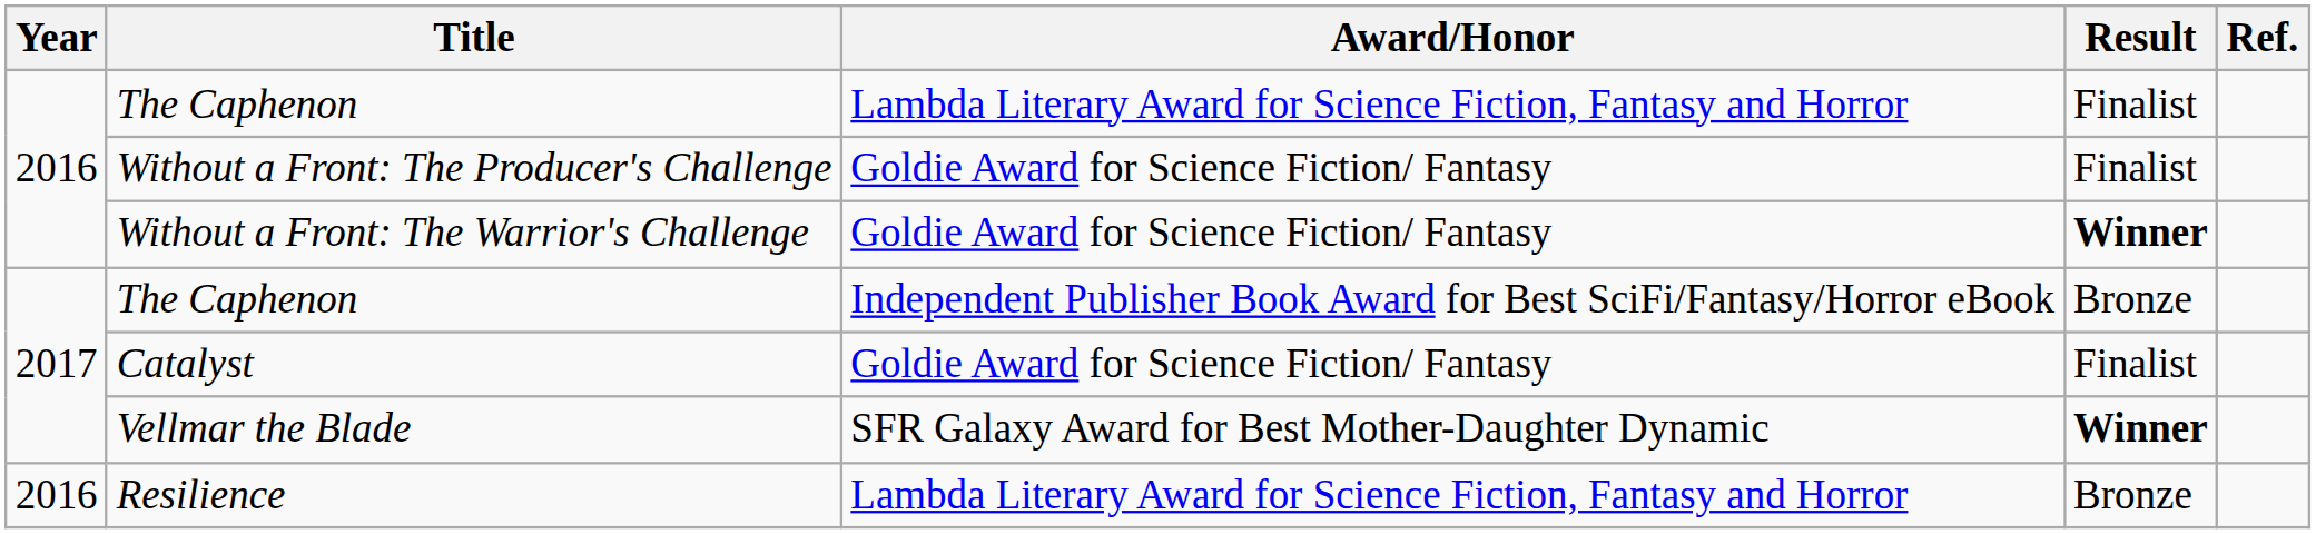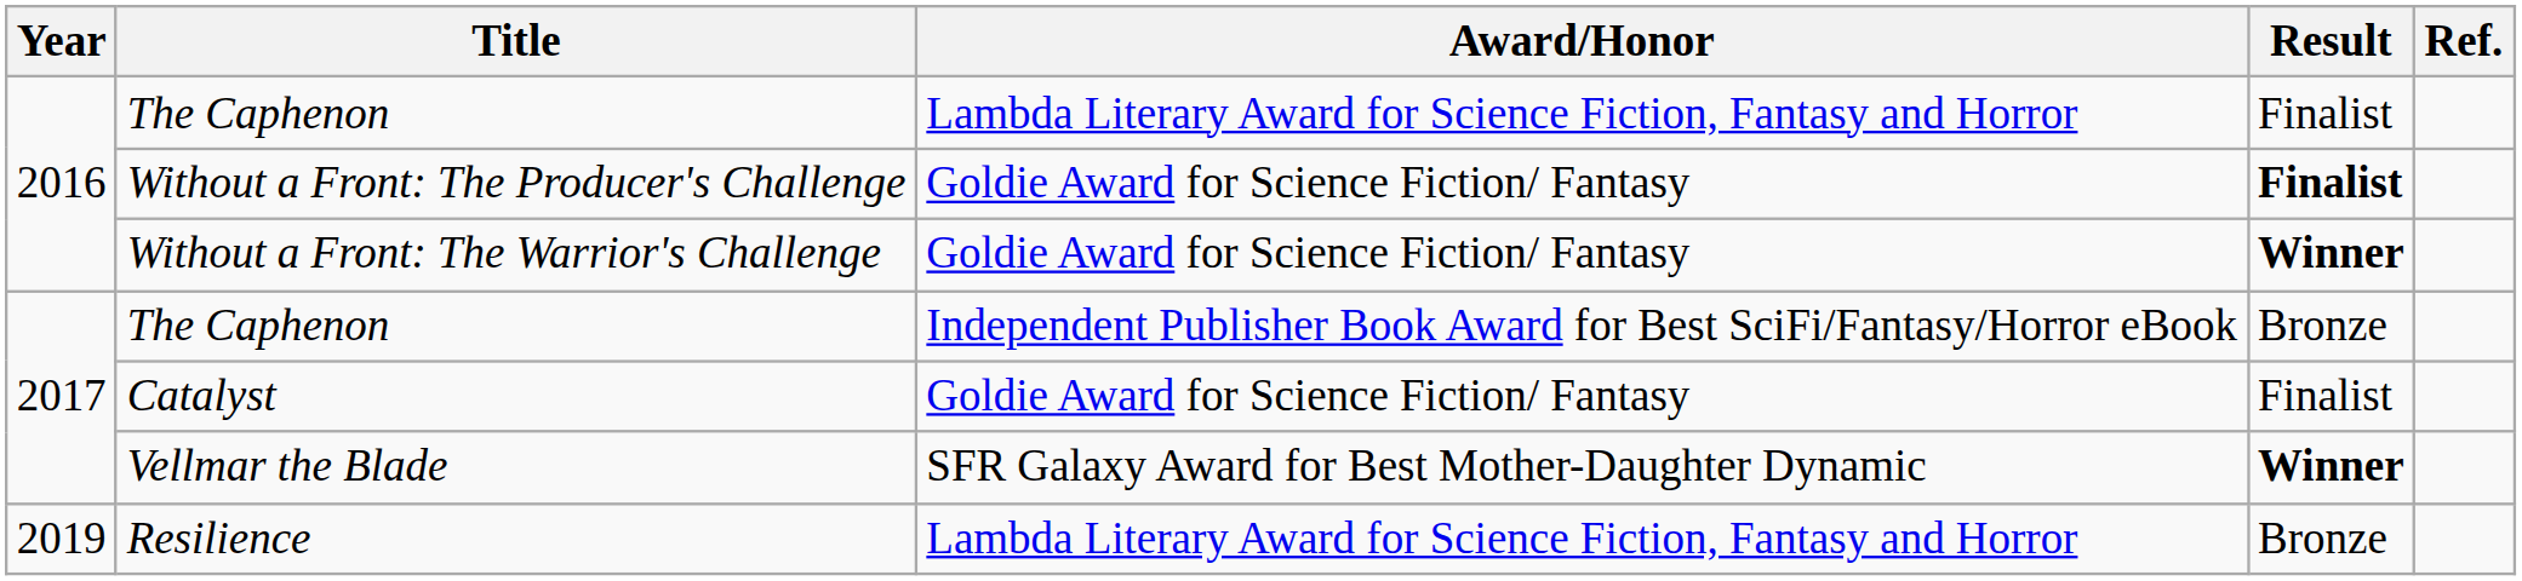Without a Front: The Producer's Challenge | Result: normal -> bold
Resilience | Year: 2016 -> 2019
